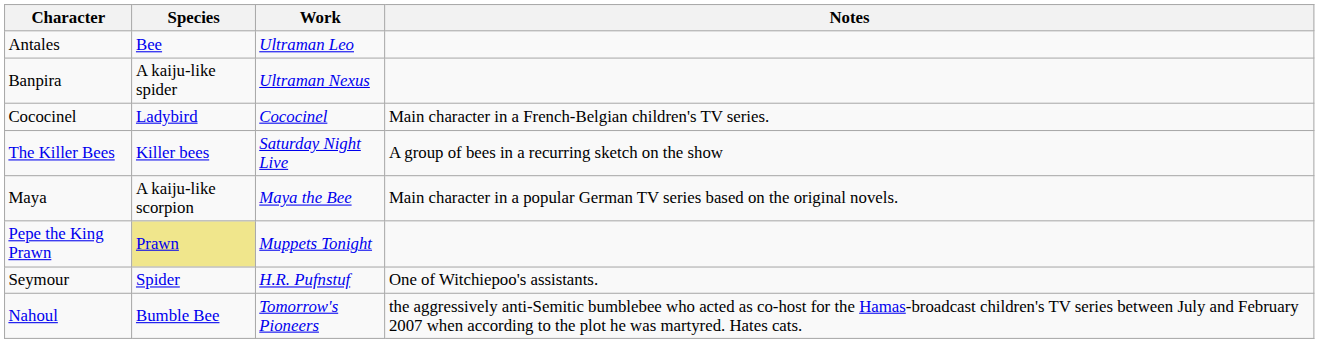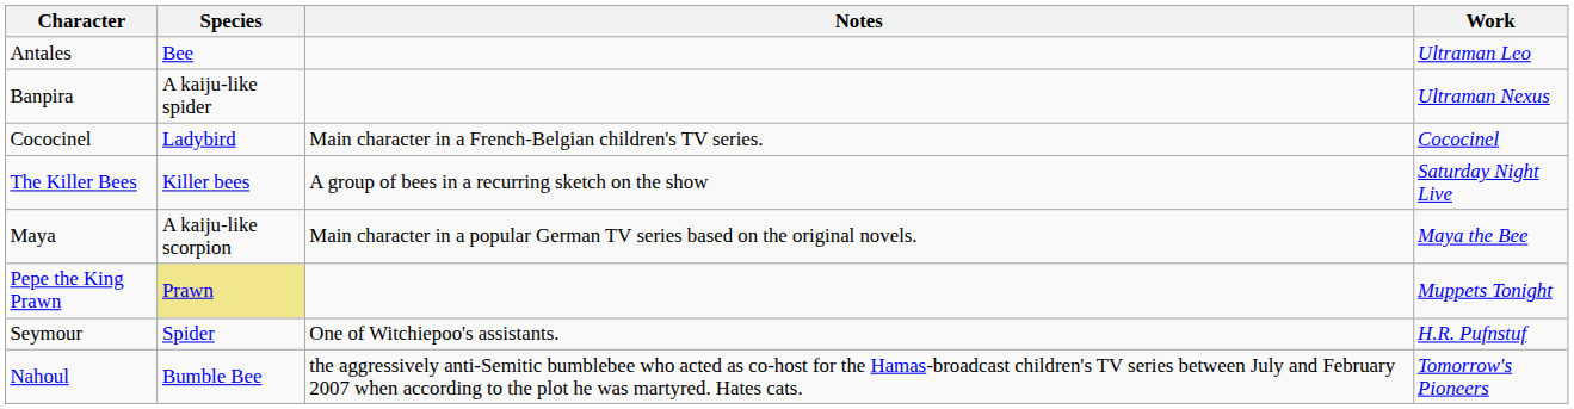columns swapped: Work <-> Notes
